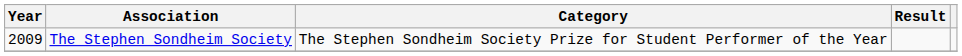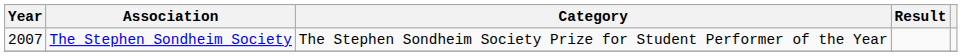The Stephen Sondheim Society | Year: 2009 -> 2007
